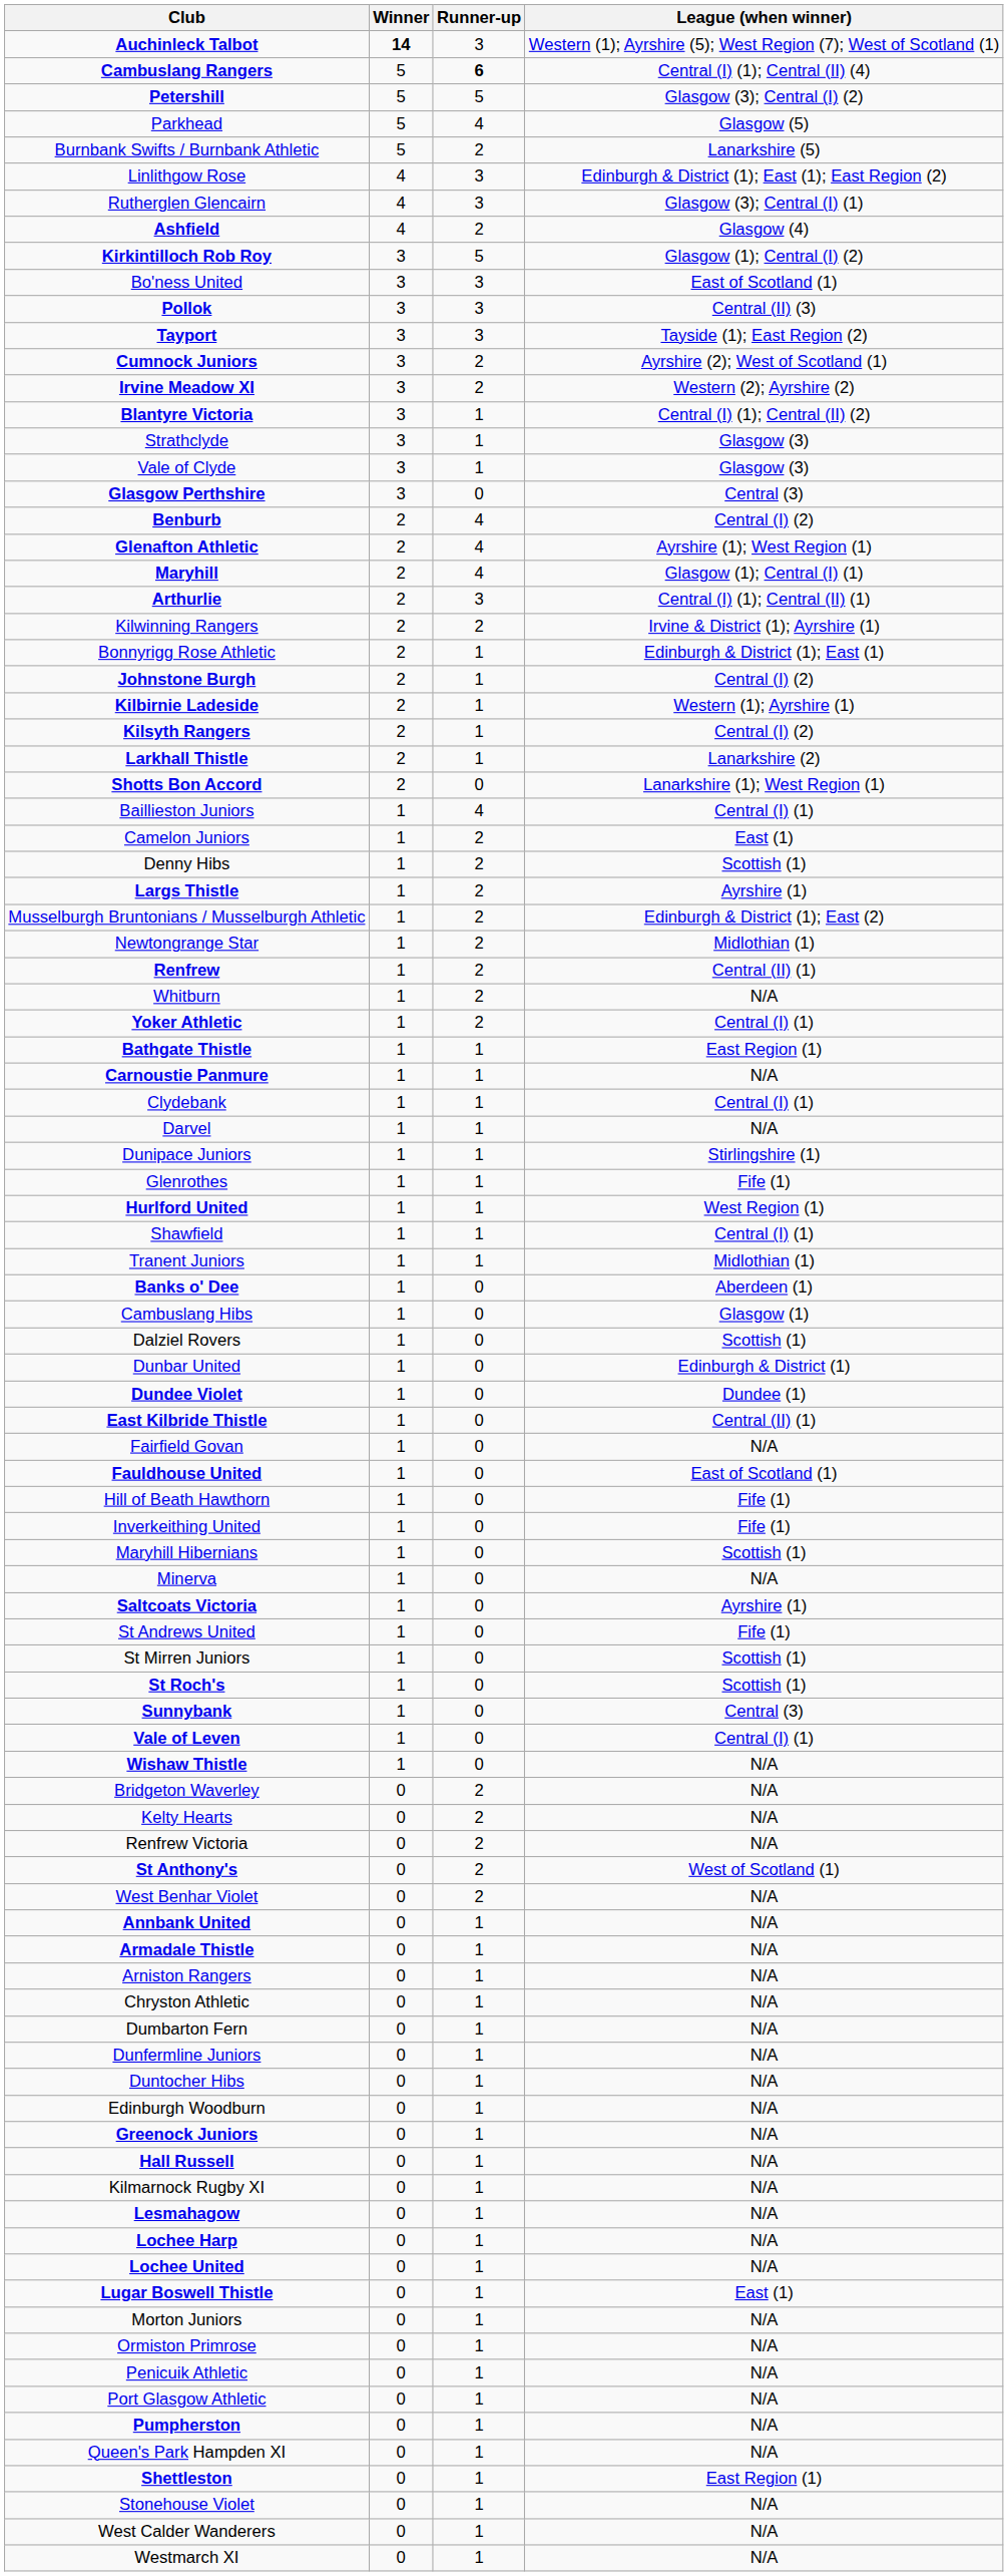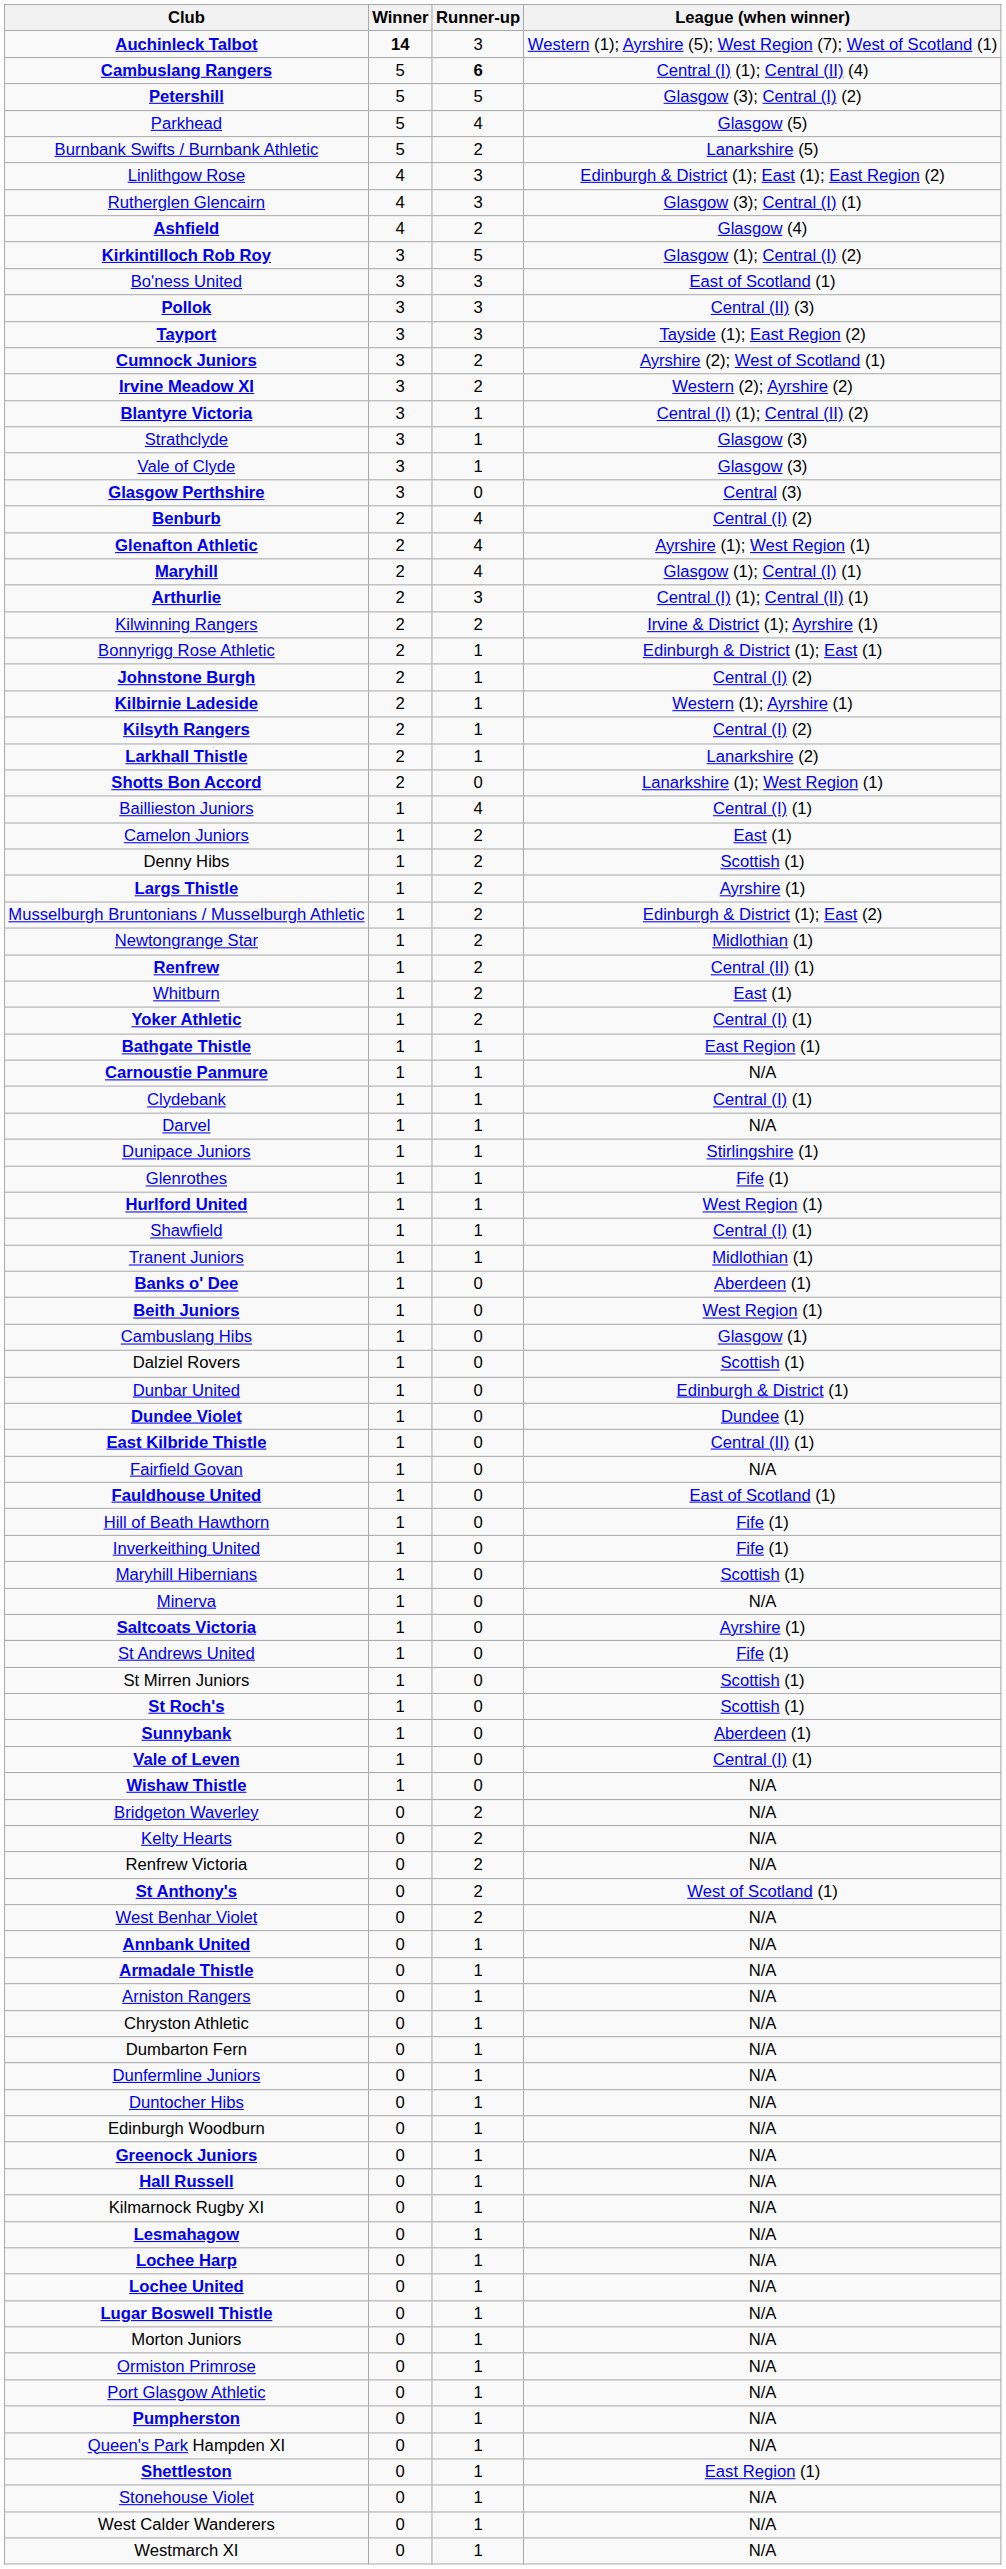Whitburn | League (when winner): N/A -> East (1)
+ row: Beith Juniors | 1 | 0 | West Region (1)
Sunnybank | League (when winner): Central (3) -> Aberdeen (1)
Lugar Boswell Thistle | League (when winner): East (1) -> N/A
- row: Penicuik Athletic | 0 | 1 | N/A
